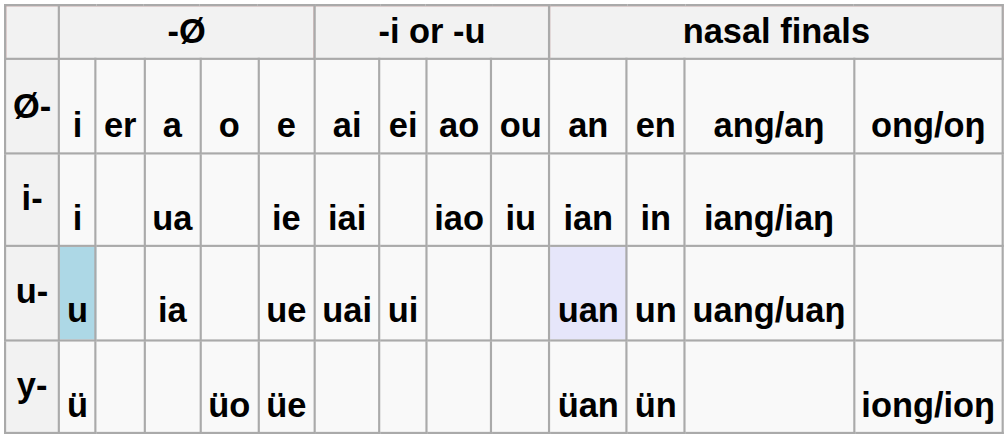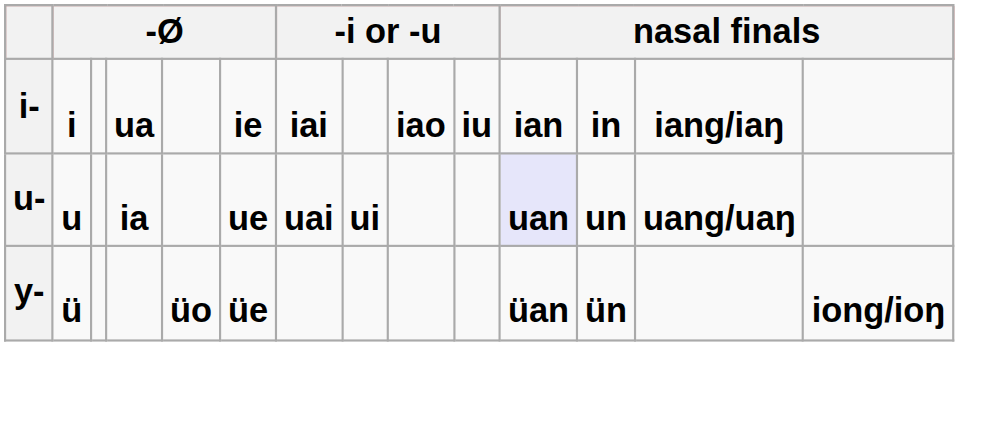- row: Ø- | i | er | a | o | e | ai | ei | ao | ou | an | en | ang/aŋ | ong/oŋ
u- | column 2: lightblue background -> no background
